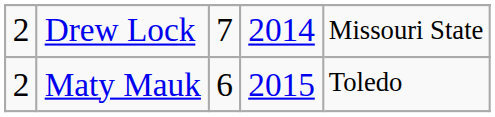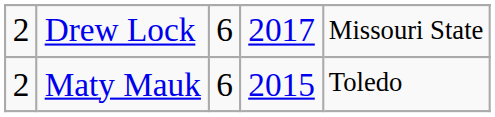Drew Lock | column 3: 7 -> 6
Drew Lock | column 4: 2014 -> 2017
